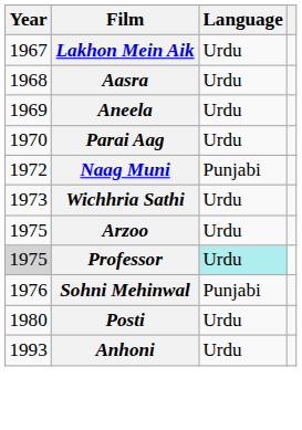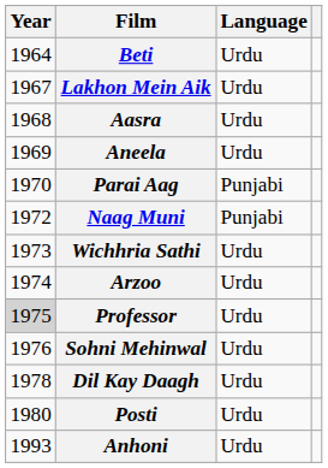+ row: 1964 | Beti | Urdu
Parai Aag | Language: Urdu -> Punjabi
Arzoo | Year: 1975 -> 1974
Professor | Language: paleturquoise background -> no background
Sohni Mehinwal | Language: Punjabi -> Urdu
+ row: 1978 | Dil Kay Daagh | Urdu
